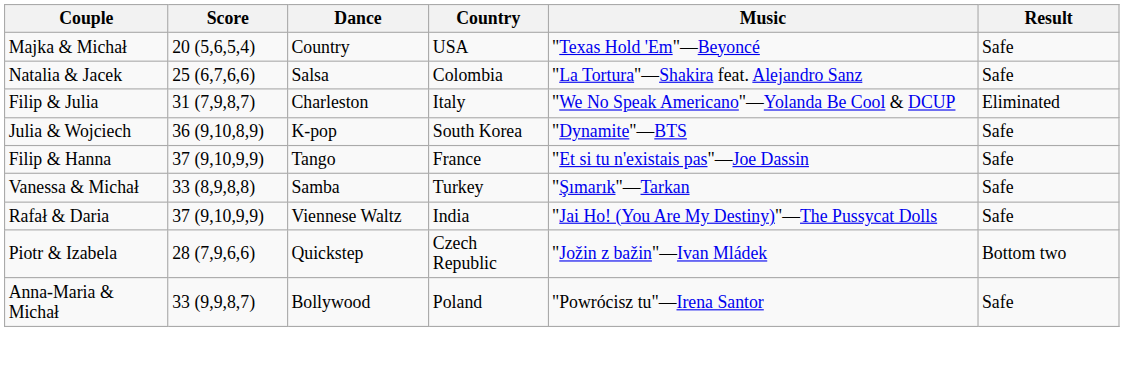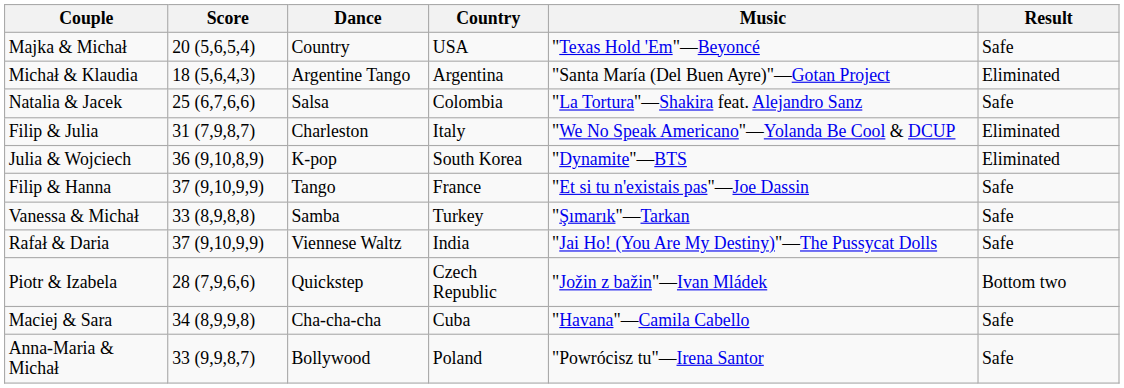+ row: Michał & Klaudia | 18 (5,6,4,3) | Argentine Tango | Argentina | "Santa María (Del Buen Ayre)"—Gotan Project | Eliminated
Julia & Wojciech | Result: Safe -> Eliminated
+ row: Maciej & Sara | 34 (8,9,9,8) | Cha-cha-cha | Cuba | "Havana"—Camila Cabello | Safe
